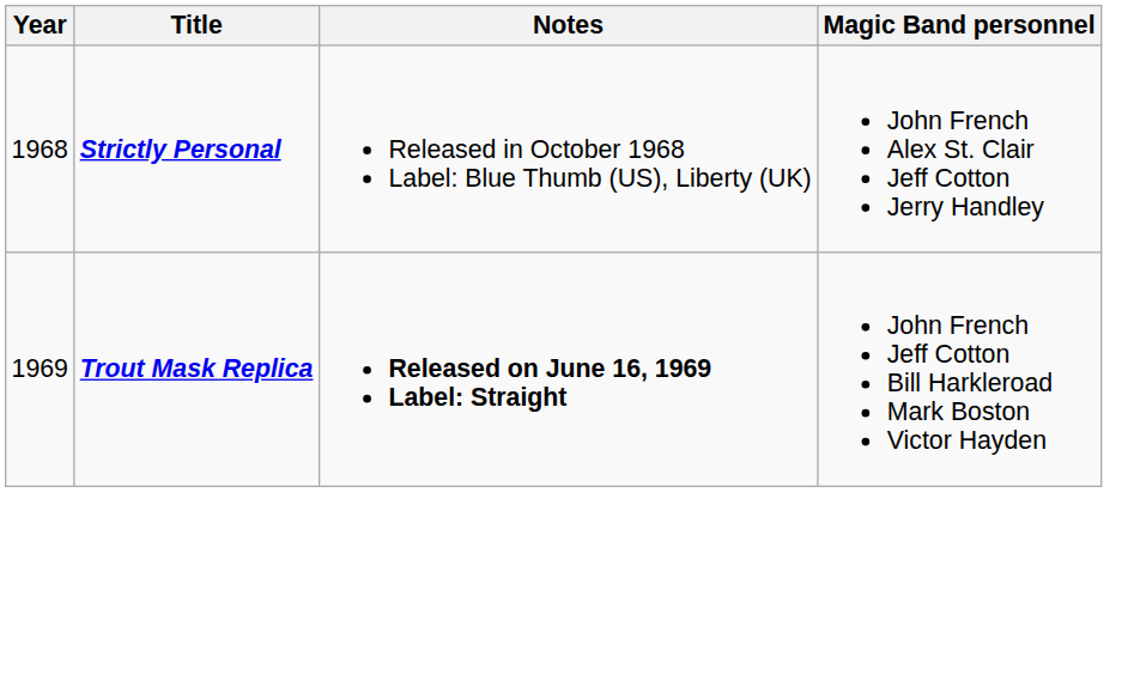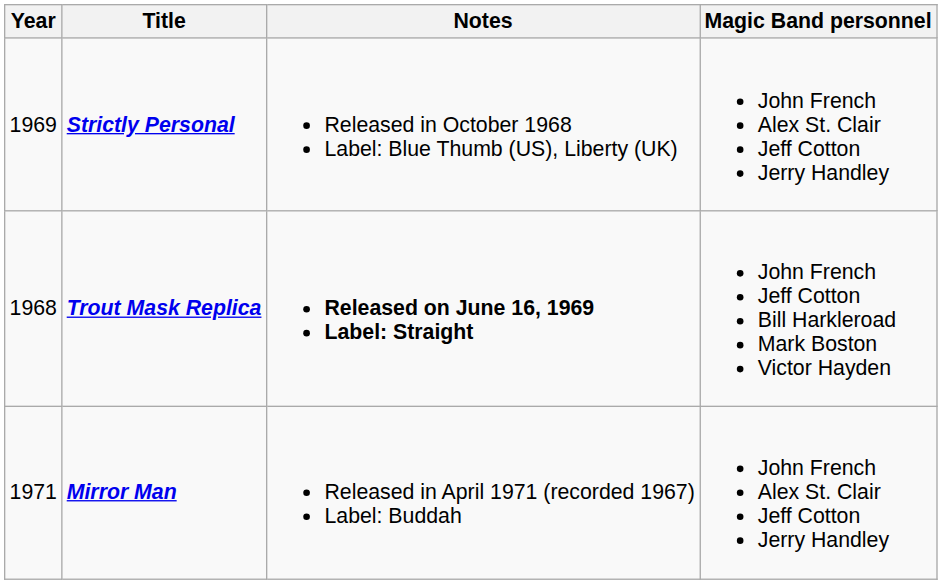Strictly Personal | Year: 1968 -> 1969
Trout Mask Replica | Year: 1969 -> 1968
+ row: 1971 | Mirror Man | Released in April 1971 (recorded 1967) Label: Buddah | John French Alex St. Clair Jeff Cotton Jerry Handley
